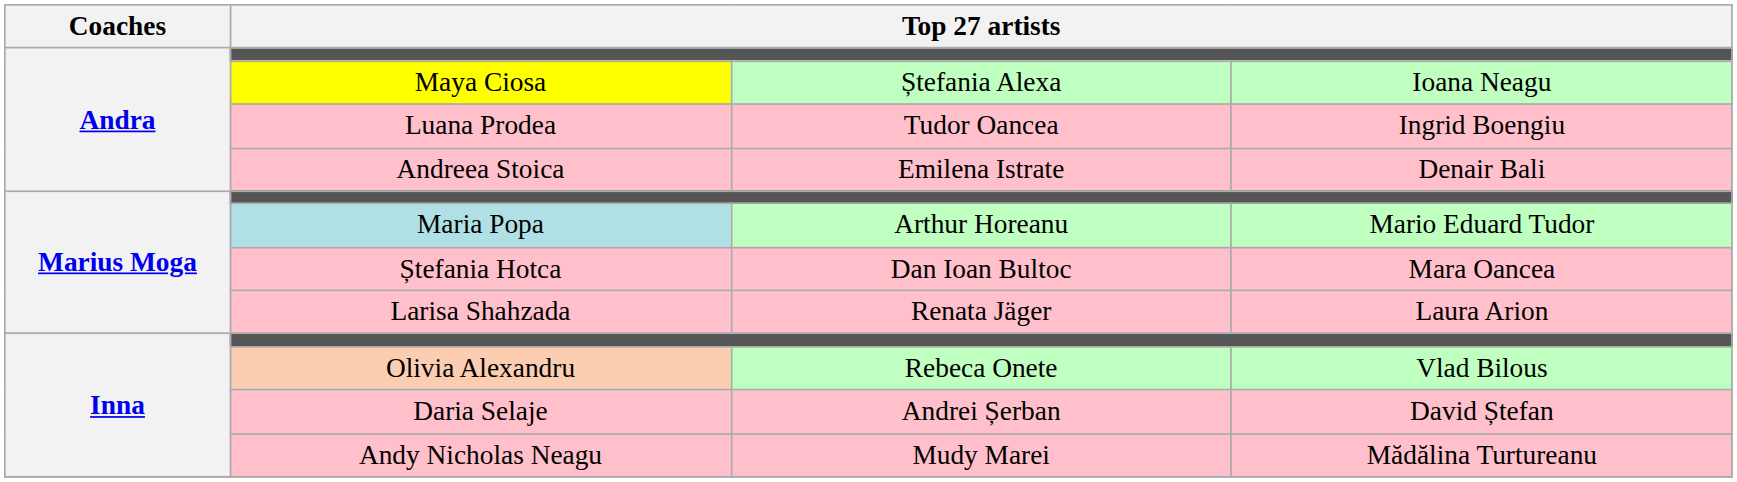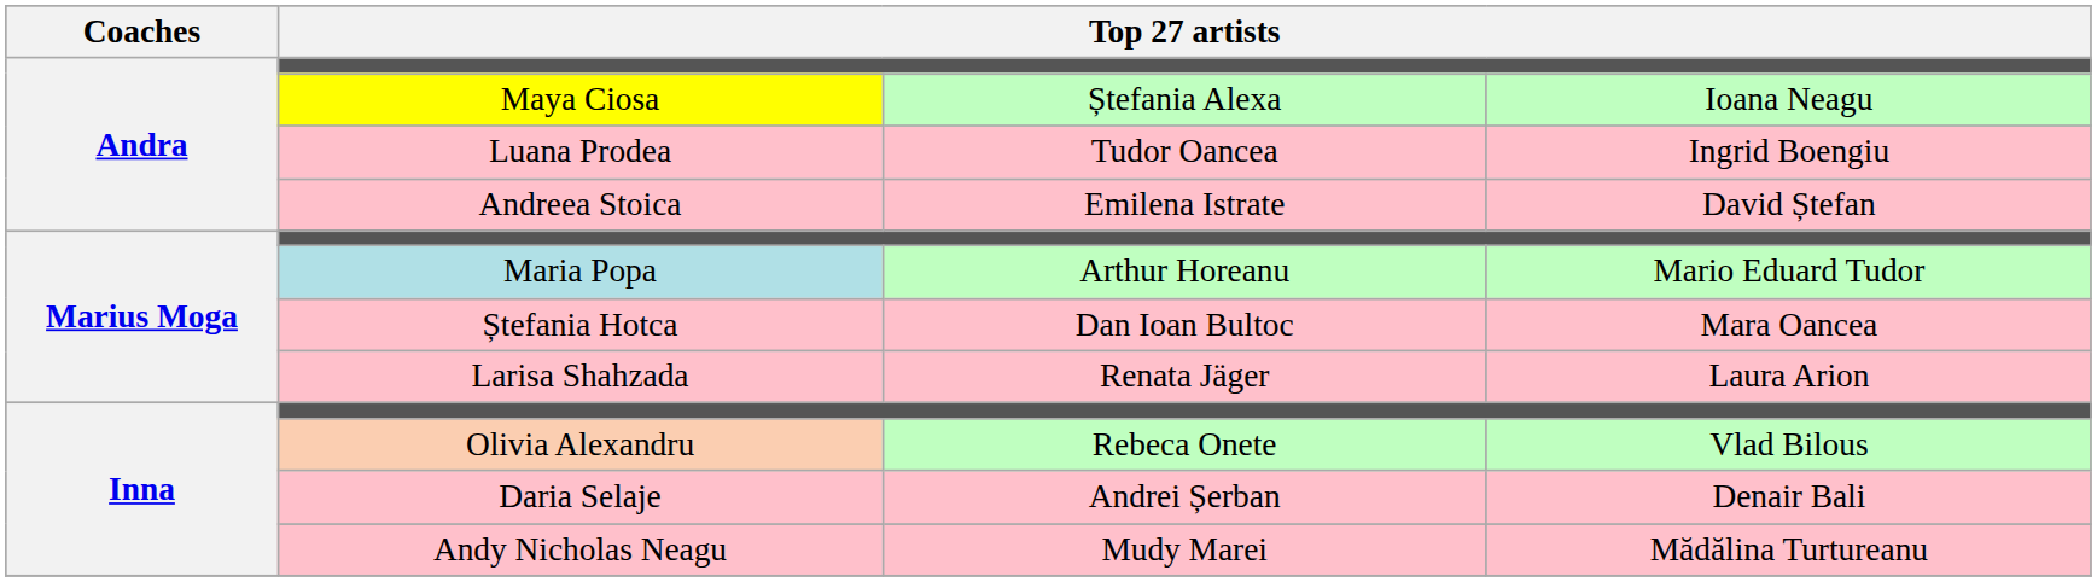Andreea Stoica | column 4: Denair Bali -> David Ștefan
Daria Selaje | column 4: David Ștefan -> Denair Bali
